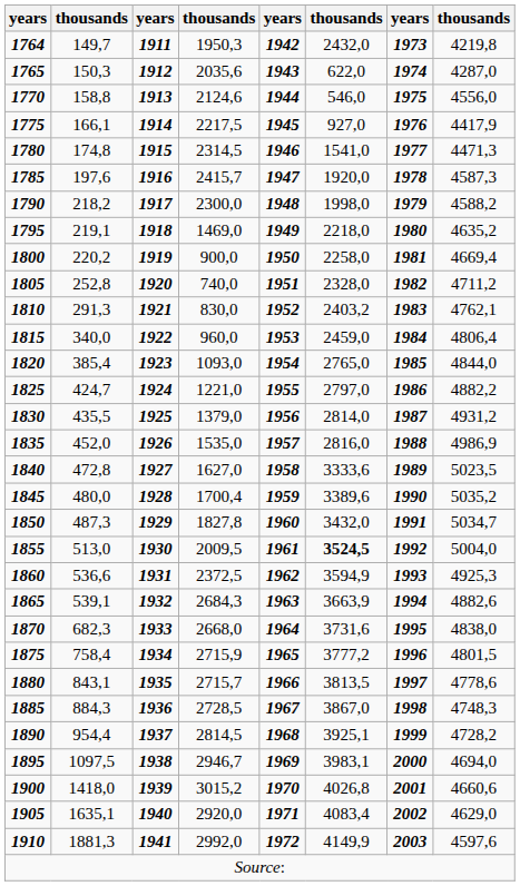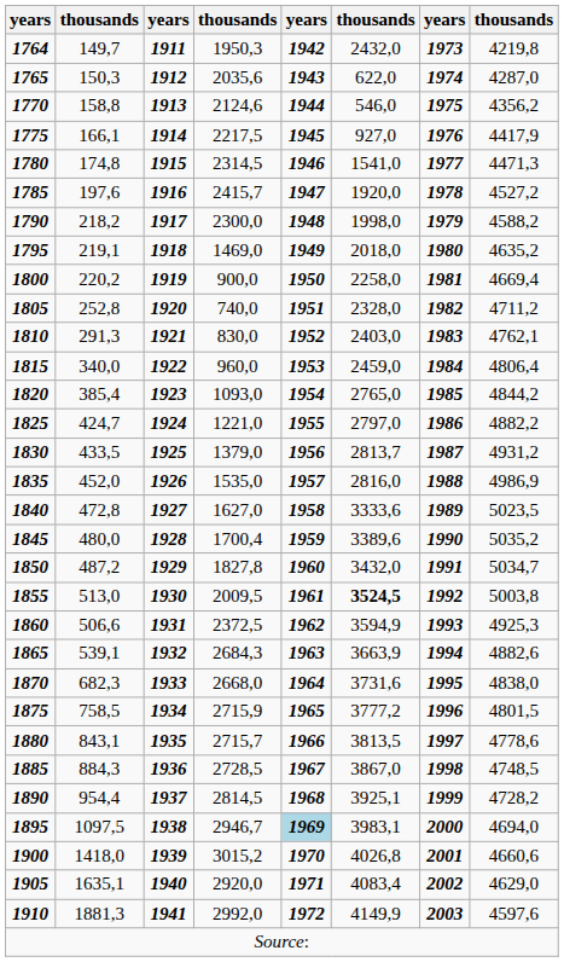1770 | column 8: 4556,0 -> 4356,2
1785 | column 8: 4587,3 -> 4527,2
1795 | column 6: 2218,0 -> 2018,0
1810 | column 6: 2403,2 -> 2403,0
1820 | column 8: 4844,0 -> 4844,2
1830 | column 2: 435,5 -> 433,5
1830 | column 6: 2814,0 -> 2813,7
1850 | column 2: 487,3 -> 487,2
1855 | column 8: 5004,0 -> 5003,8
1860 | column 2: 536,6 -> 506,6
1875 | column 2: 758,4 -> 758,5
1885 | column 8: 4748,3 -> 4748,5
1895 | column 5: no background -> lightblue background
